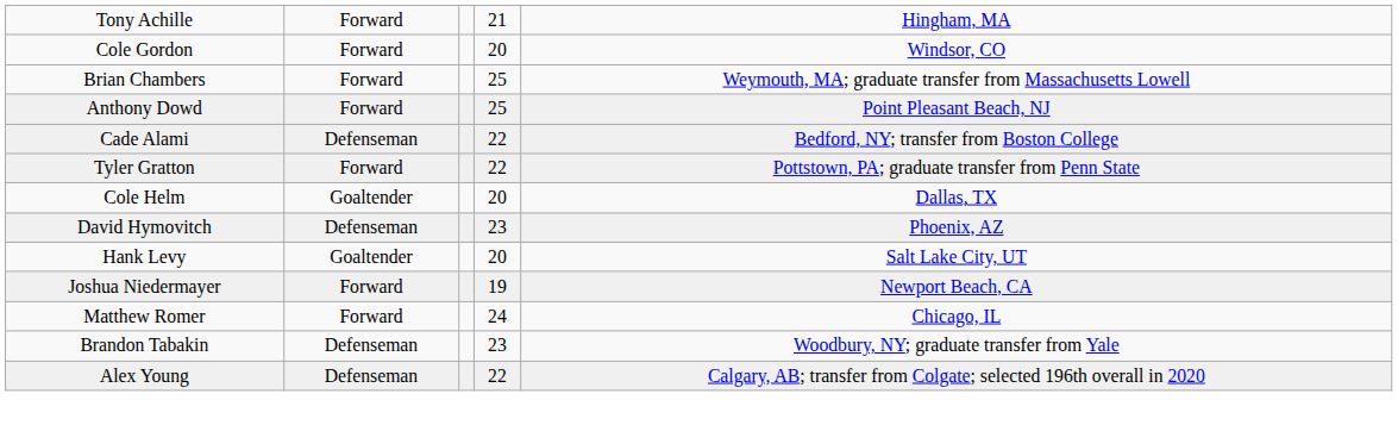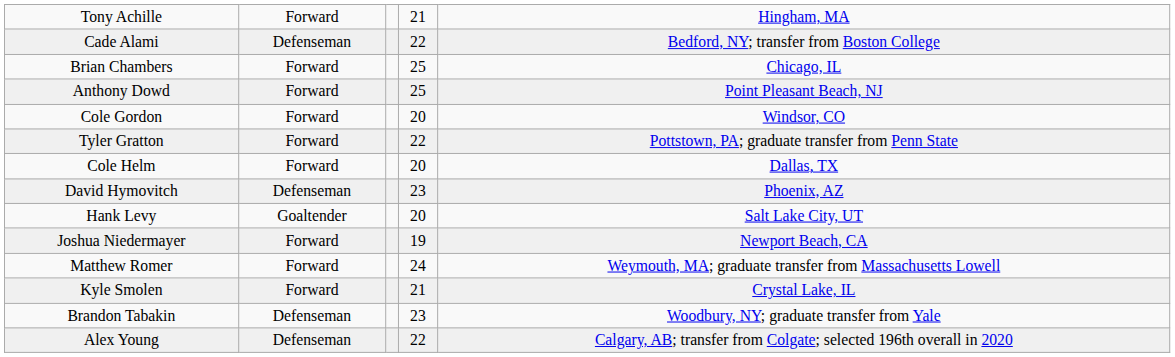rows swapped: Cade Alami <-> Cole Gordon
Brian Chambers | column 5: Weymouth, MA; graduate transfer from Massachusetts Lowell -> Chicago, IL
Cole Helm | column 2: Goaltender -> Forward
Matthew Romer | column 5: Chicago, IL -> Weymouth, MA; graduate transfer from Massachusetts Lowell
+ row: Kyle Smolen | Forward | 21 | Crystal Lake, IL
